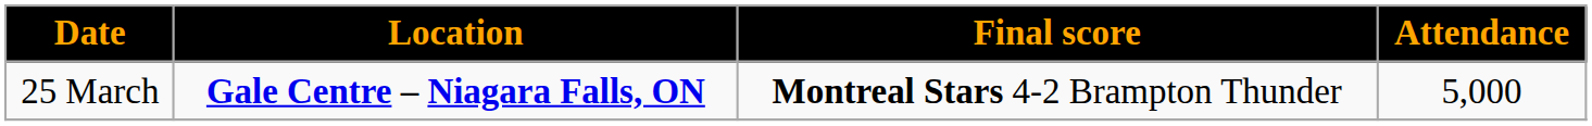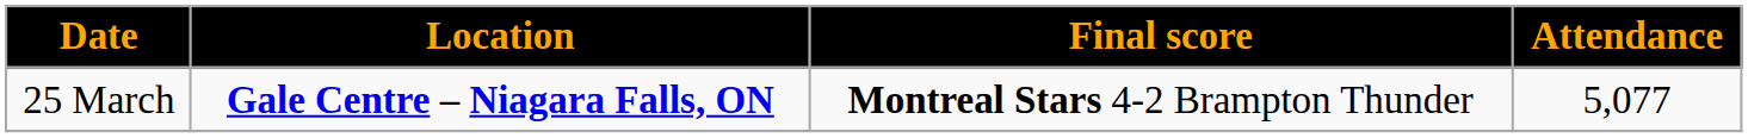25 March | Attendance: 5,000 -> 5,077
